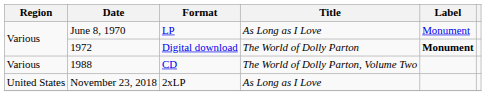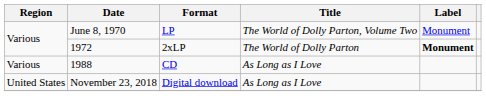June 8, 1970 | Title: As Long as I Love -> The World of Dolly Parton, Volume Two
1972 | Format: Digital download -> 2xLP
1988 | Title: The World of Dolly Parton, Volume Two -> As Long as I Love
November 23, 2018 | Format: 2xLP -> Digital download
